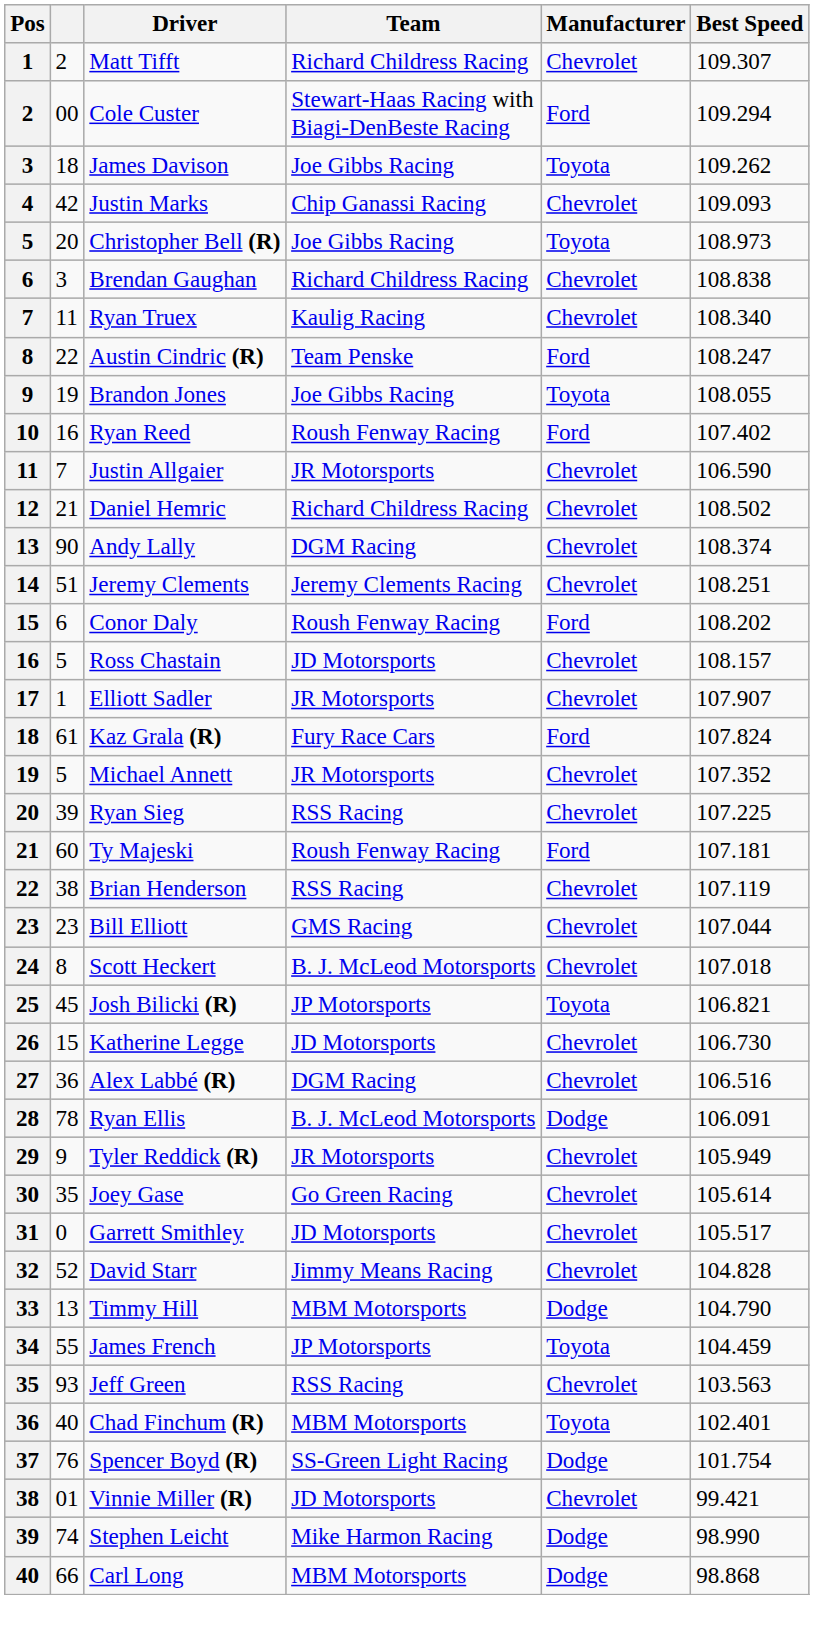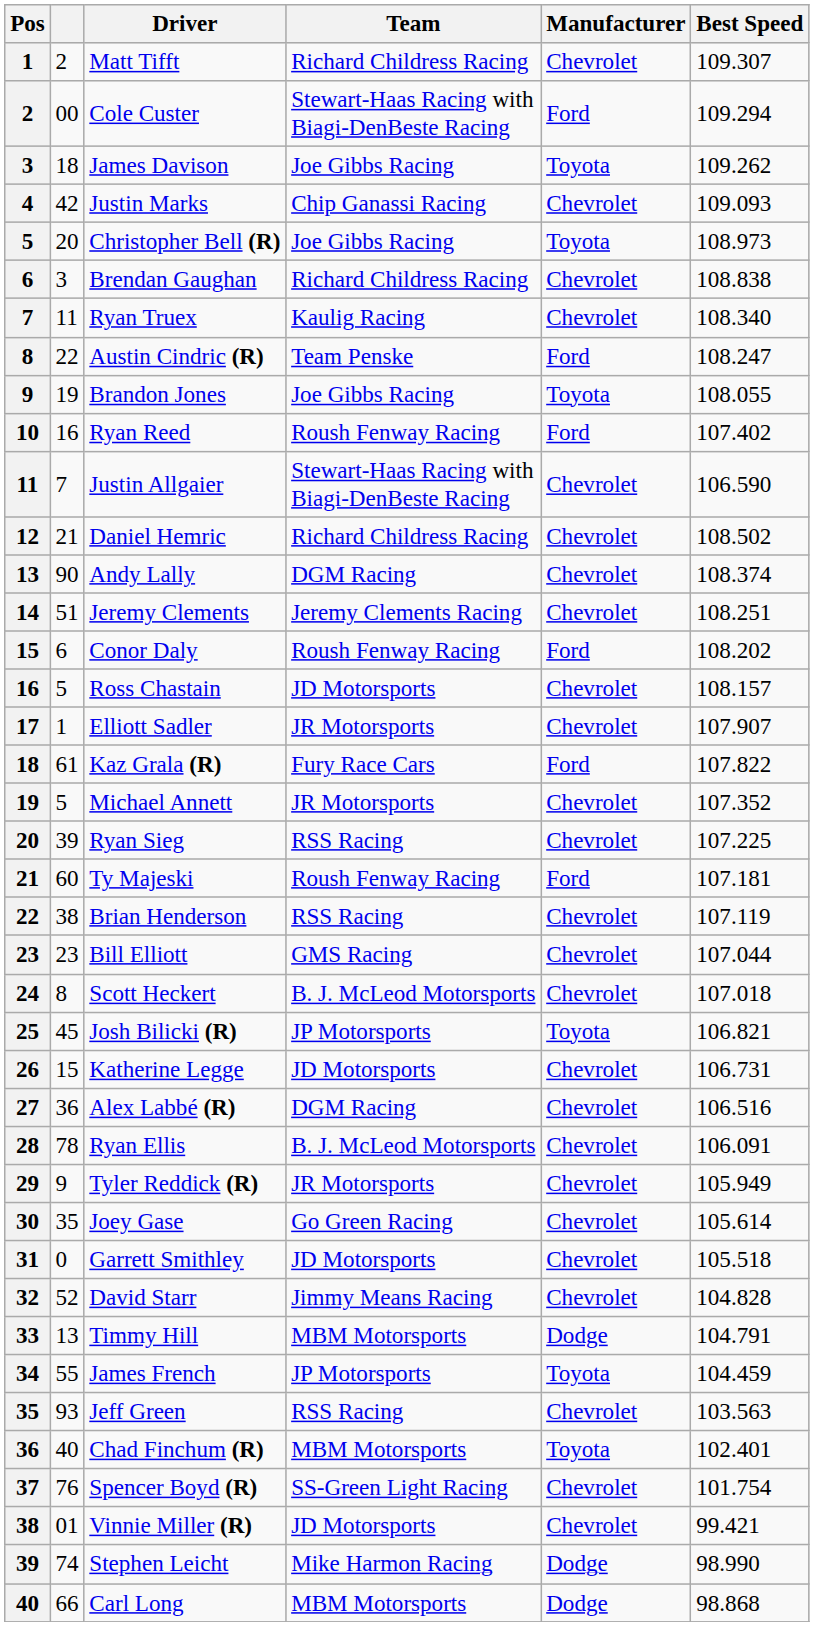Justin Allgaier | Team: JR Motorsports -> Stewart-Haas Racing with Biagi-DenBeste Racing
Kaz Grala (R) | Best Speed: 107.824 -> 107.822
Katherine Legge | Best Speed: 106.730 -> 106.731
Ryan Ellis | Manufacturer: Dodge -> Chevrolet
Garrett Smithley | Best Speed: 105.517 -> 105.518
Timmy Hill | Best Speed: 104.790 -> 104.791
Spencer Boyd (R) | Manufacturer: Dodge -> Chevrolet
